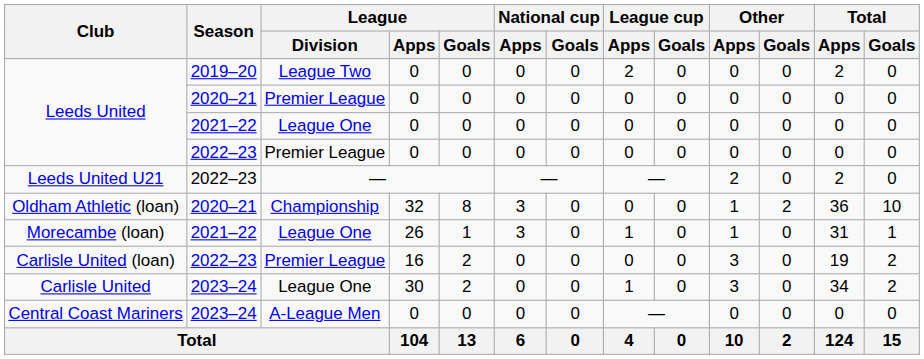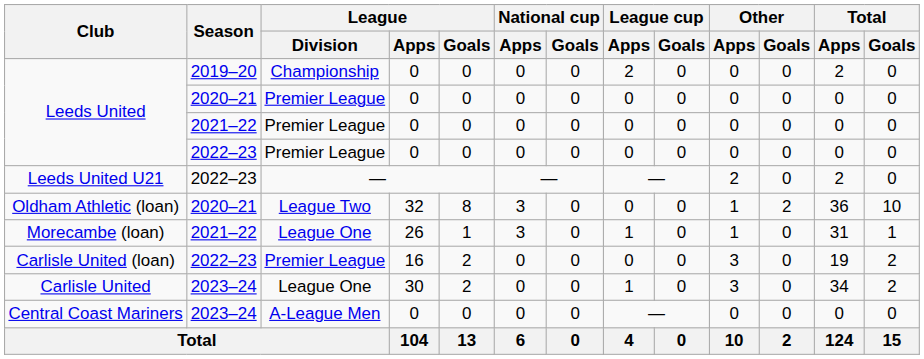Leeds United / 2019–20 | League / Division: League Two -> Championship
Leeds United / 2021–22 | League / Division: League One -> Premier League
Oldham Athletic (loan) | League / Division: Championship -> League Two
